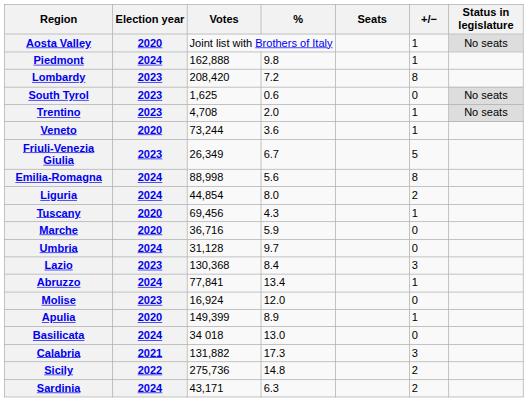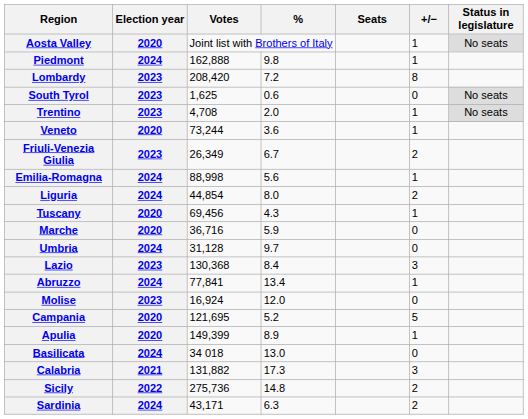Friuli-Venezia Giulia | +/−: 5 -> 2
Emilia-Romagna | +/−: 8 -> 1
+ row: Campania | 2020 | 121,695 | 5.2 | 5
